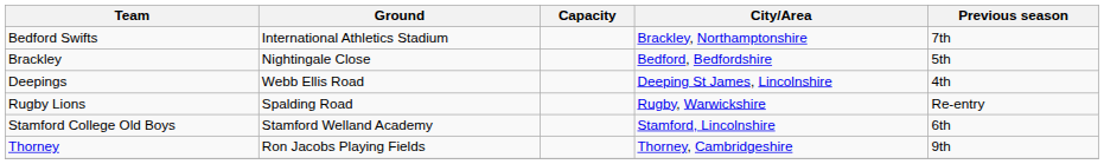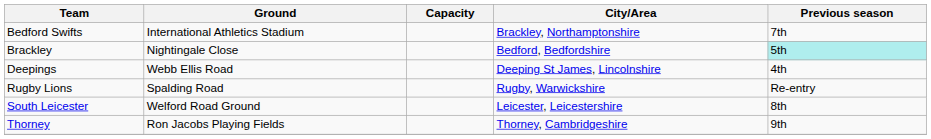Brackley | Previous season: no background -> paleturquoise background
+ row: South Leicester | Welford Road Ground | Leicester, Leicestershire | 8th
- row: Stamford College Old Boys | Stamford Welland Academy | Stamford, Lincolnshire | 6th
